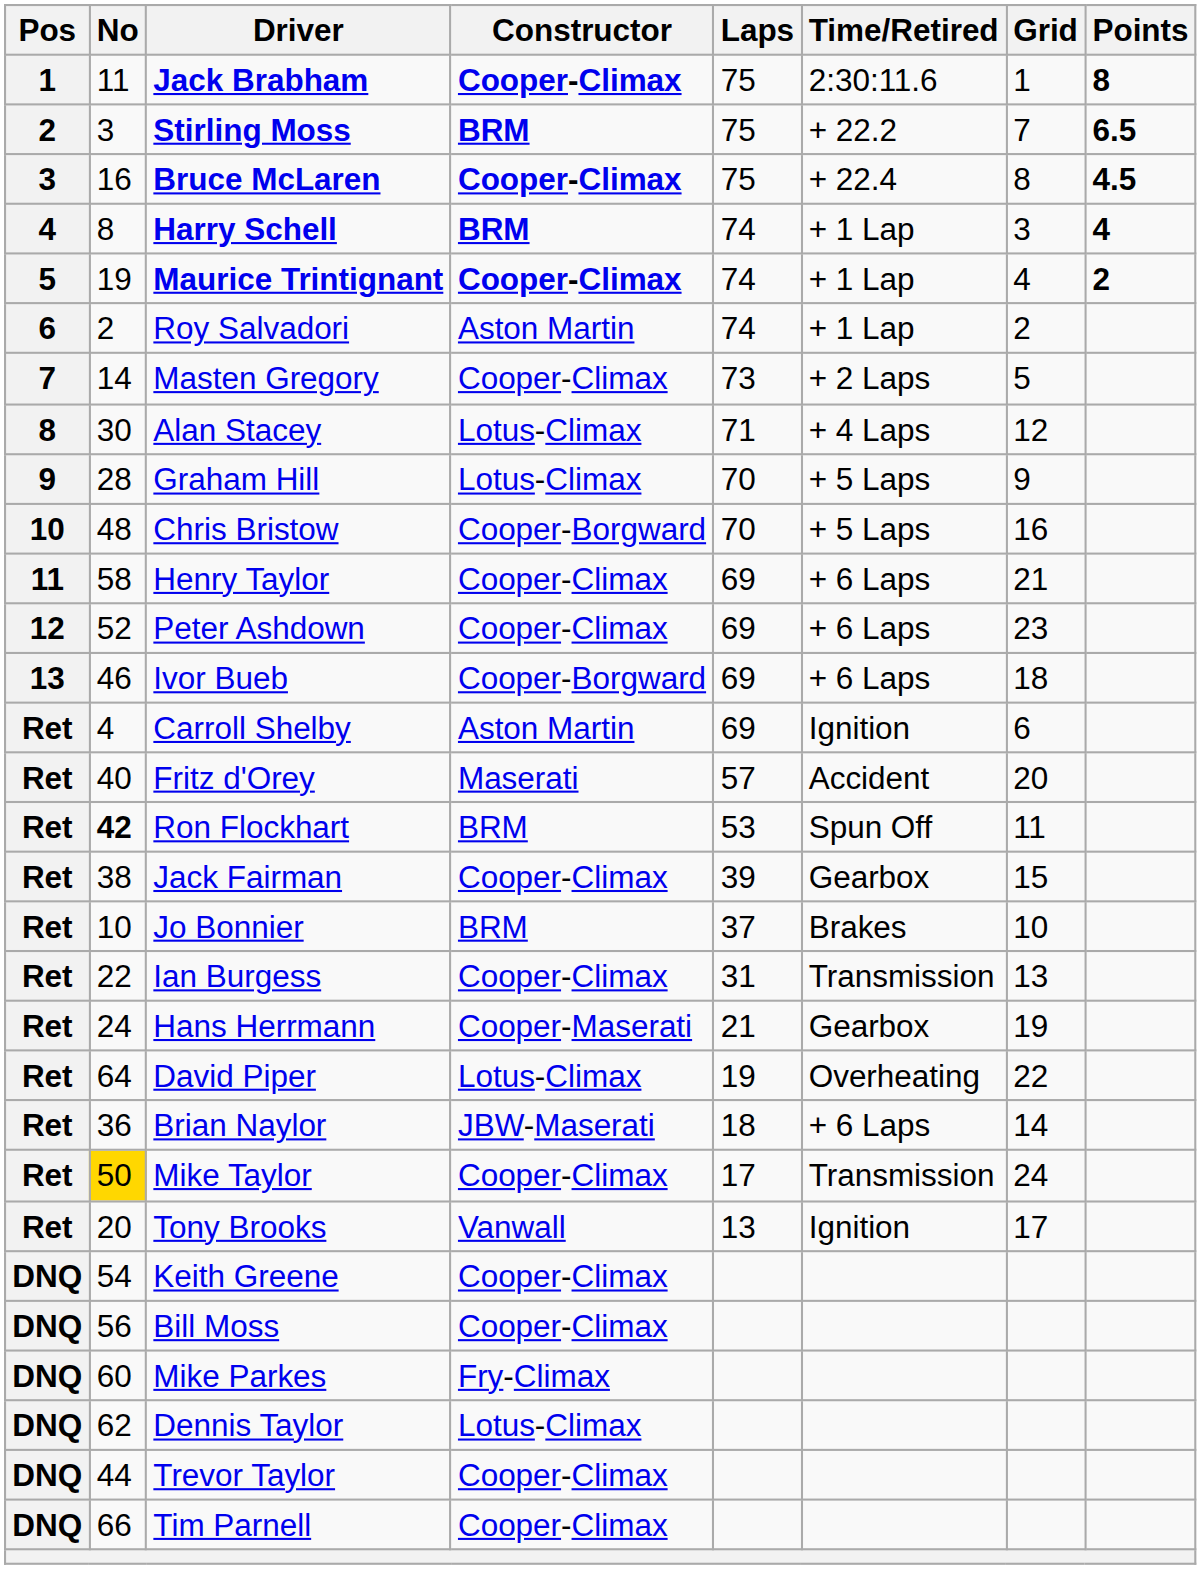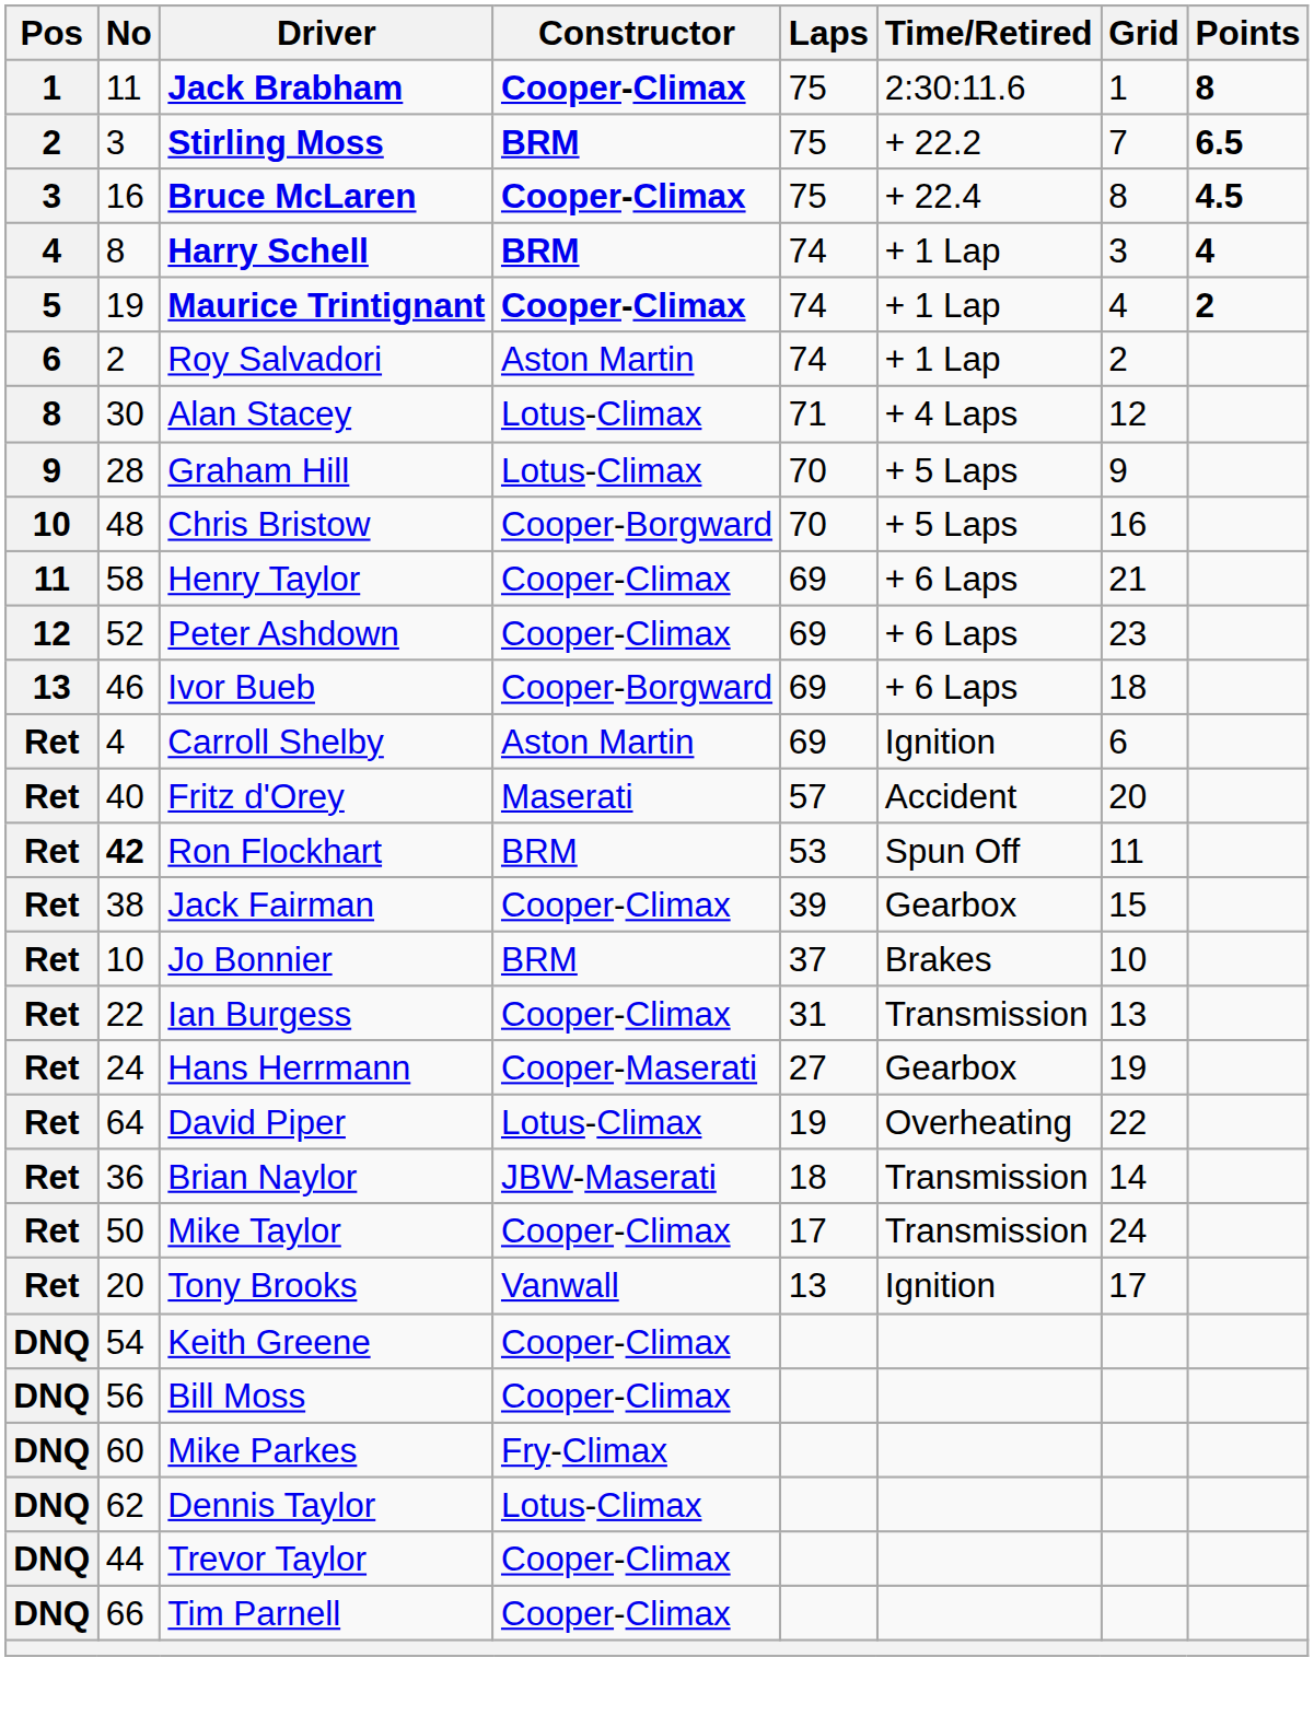- row: 7 | 14 | Masten Gregory | Cooper-Climax | 73 | + 2 Laps | 5
Hans Herrmann | Laps: 21 -> 27
Brian Naylor | Time/Retired: + 6 Laps -> Transmission
Mike Taylor | No: gold background -> no background
